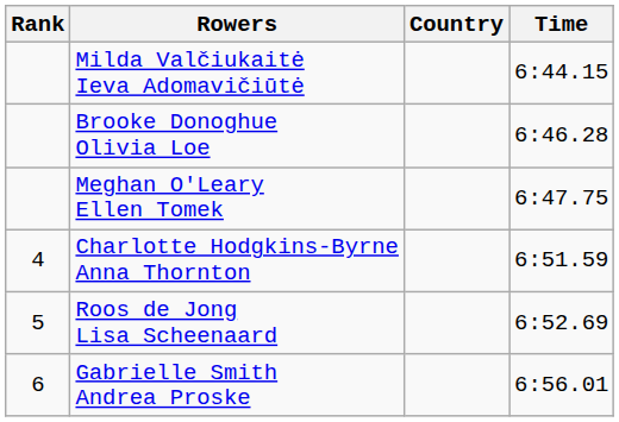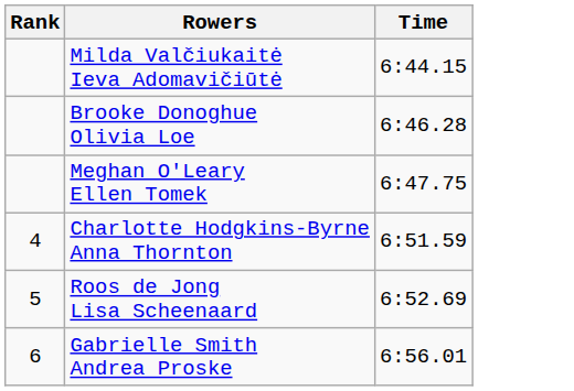- column: Country
